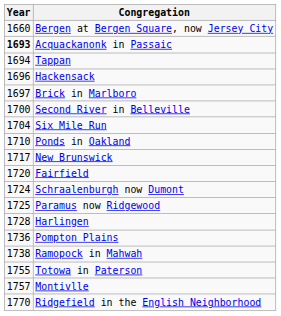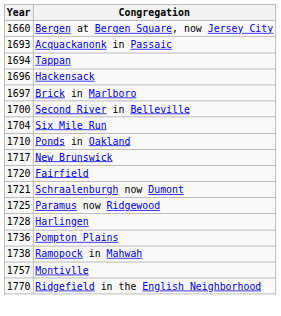Acquackanonk in Passaic | Year: bold -> normal
Schraalenburgh now Dumont | Year: 1724 -> 1721
- row: 1755 | Totowa in Paterson
